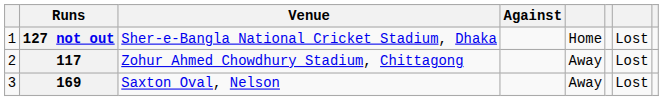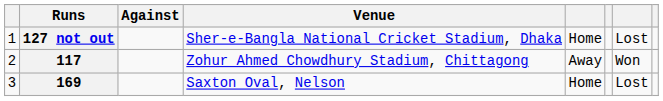columns swapped: Against <-> Venue
117 | column 7: Lost -> Won
169 | column 5: Away -> Home
